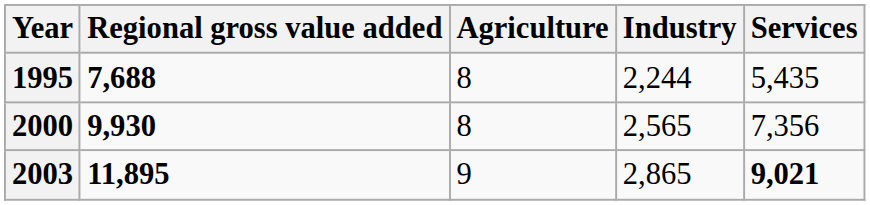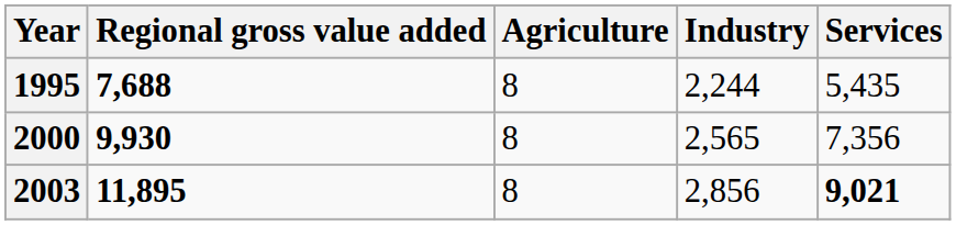2003 | Agriculture: 9 -> 8
2003 | Industry: 2,865 -> 2,856
